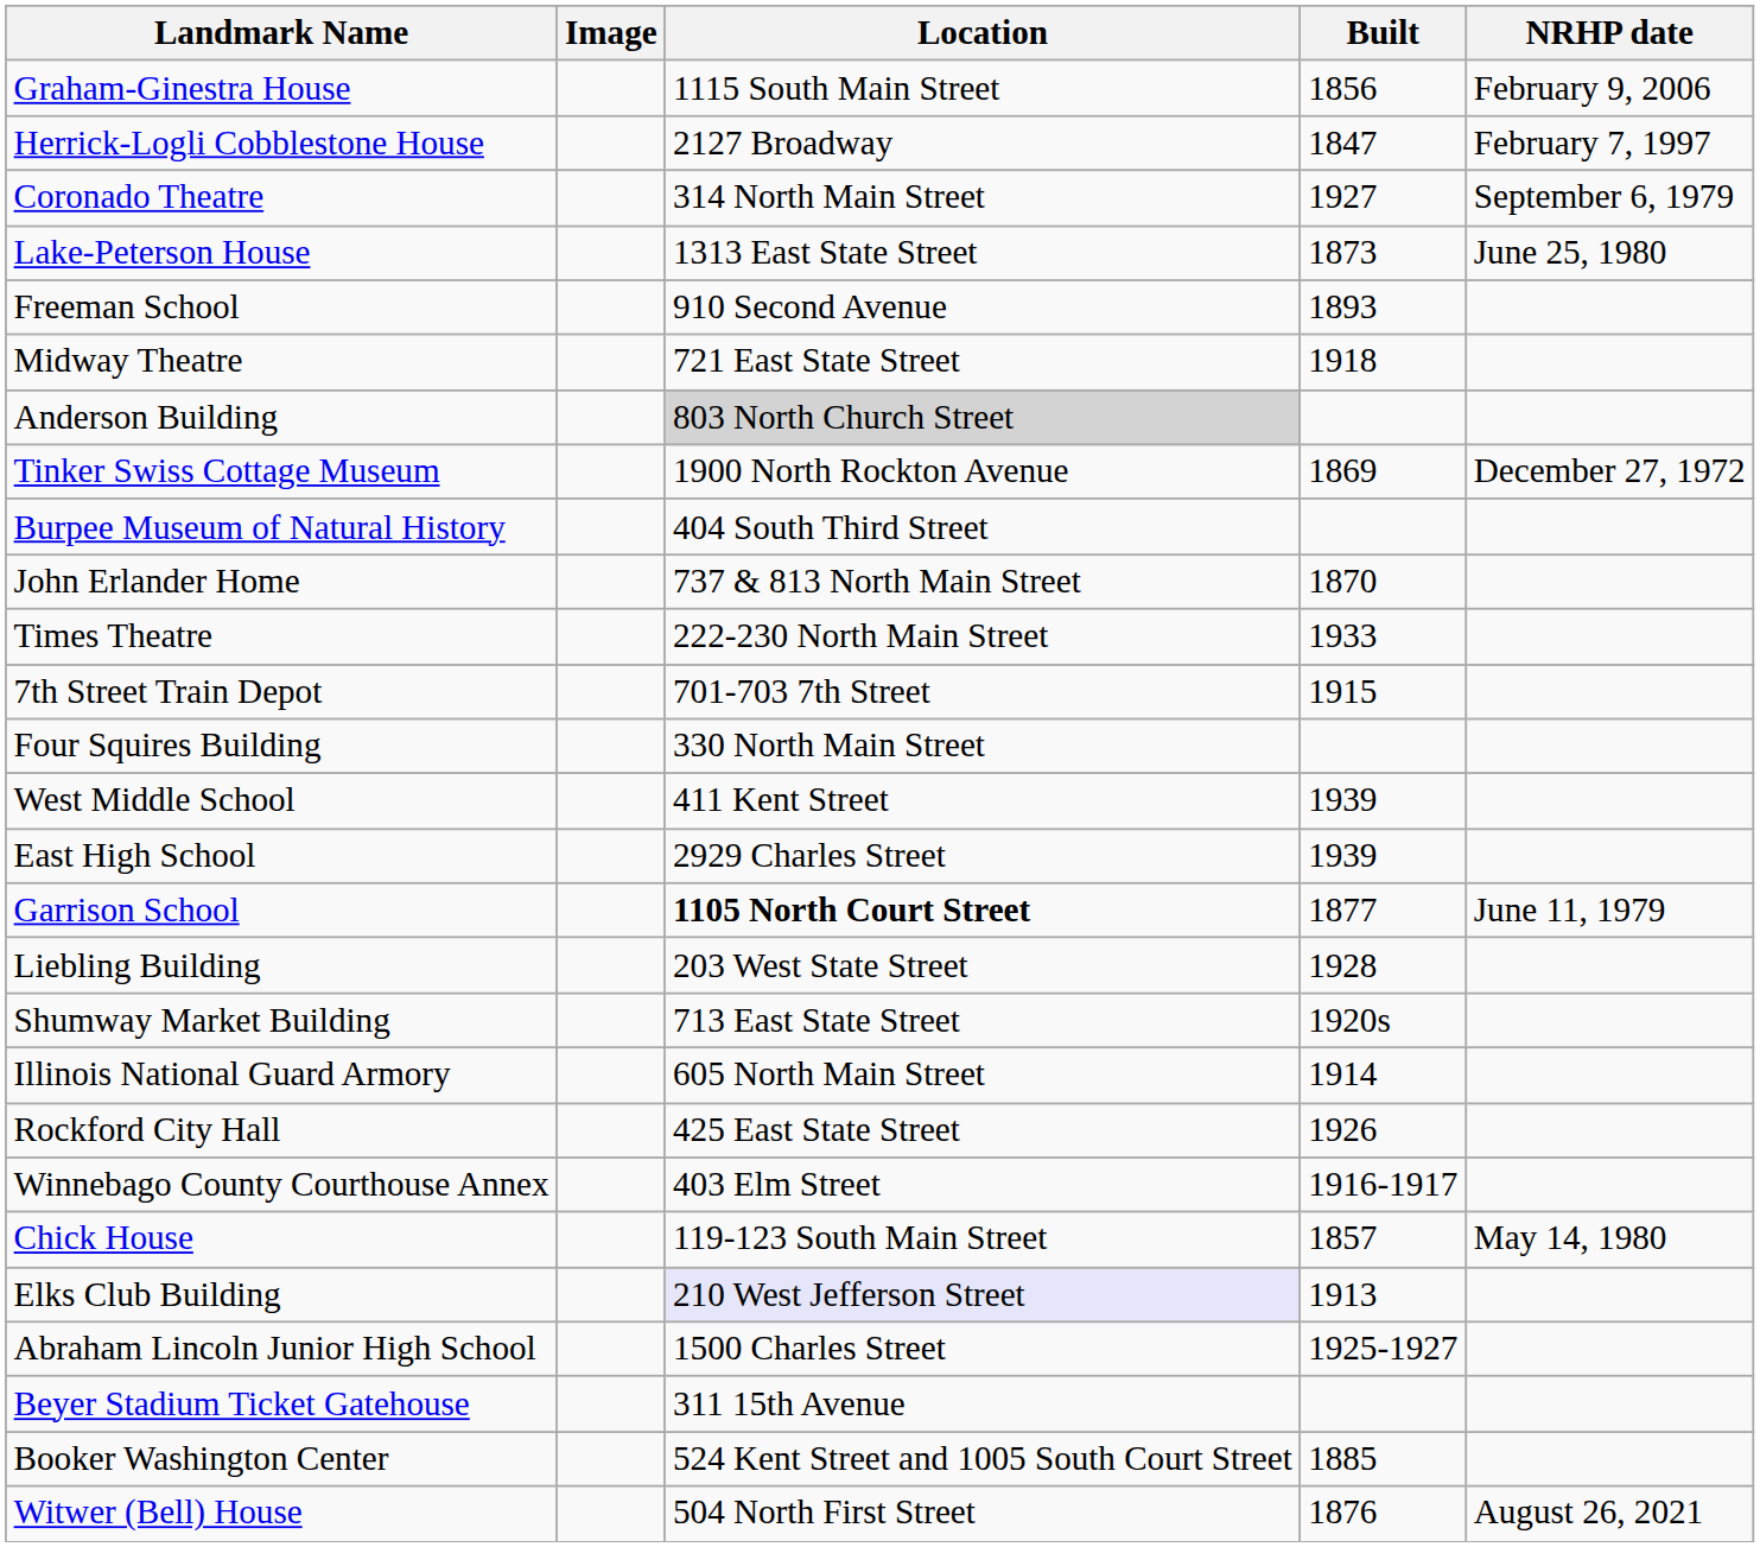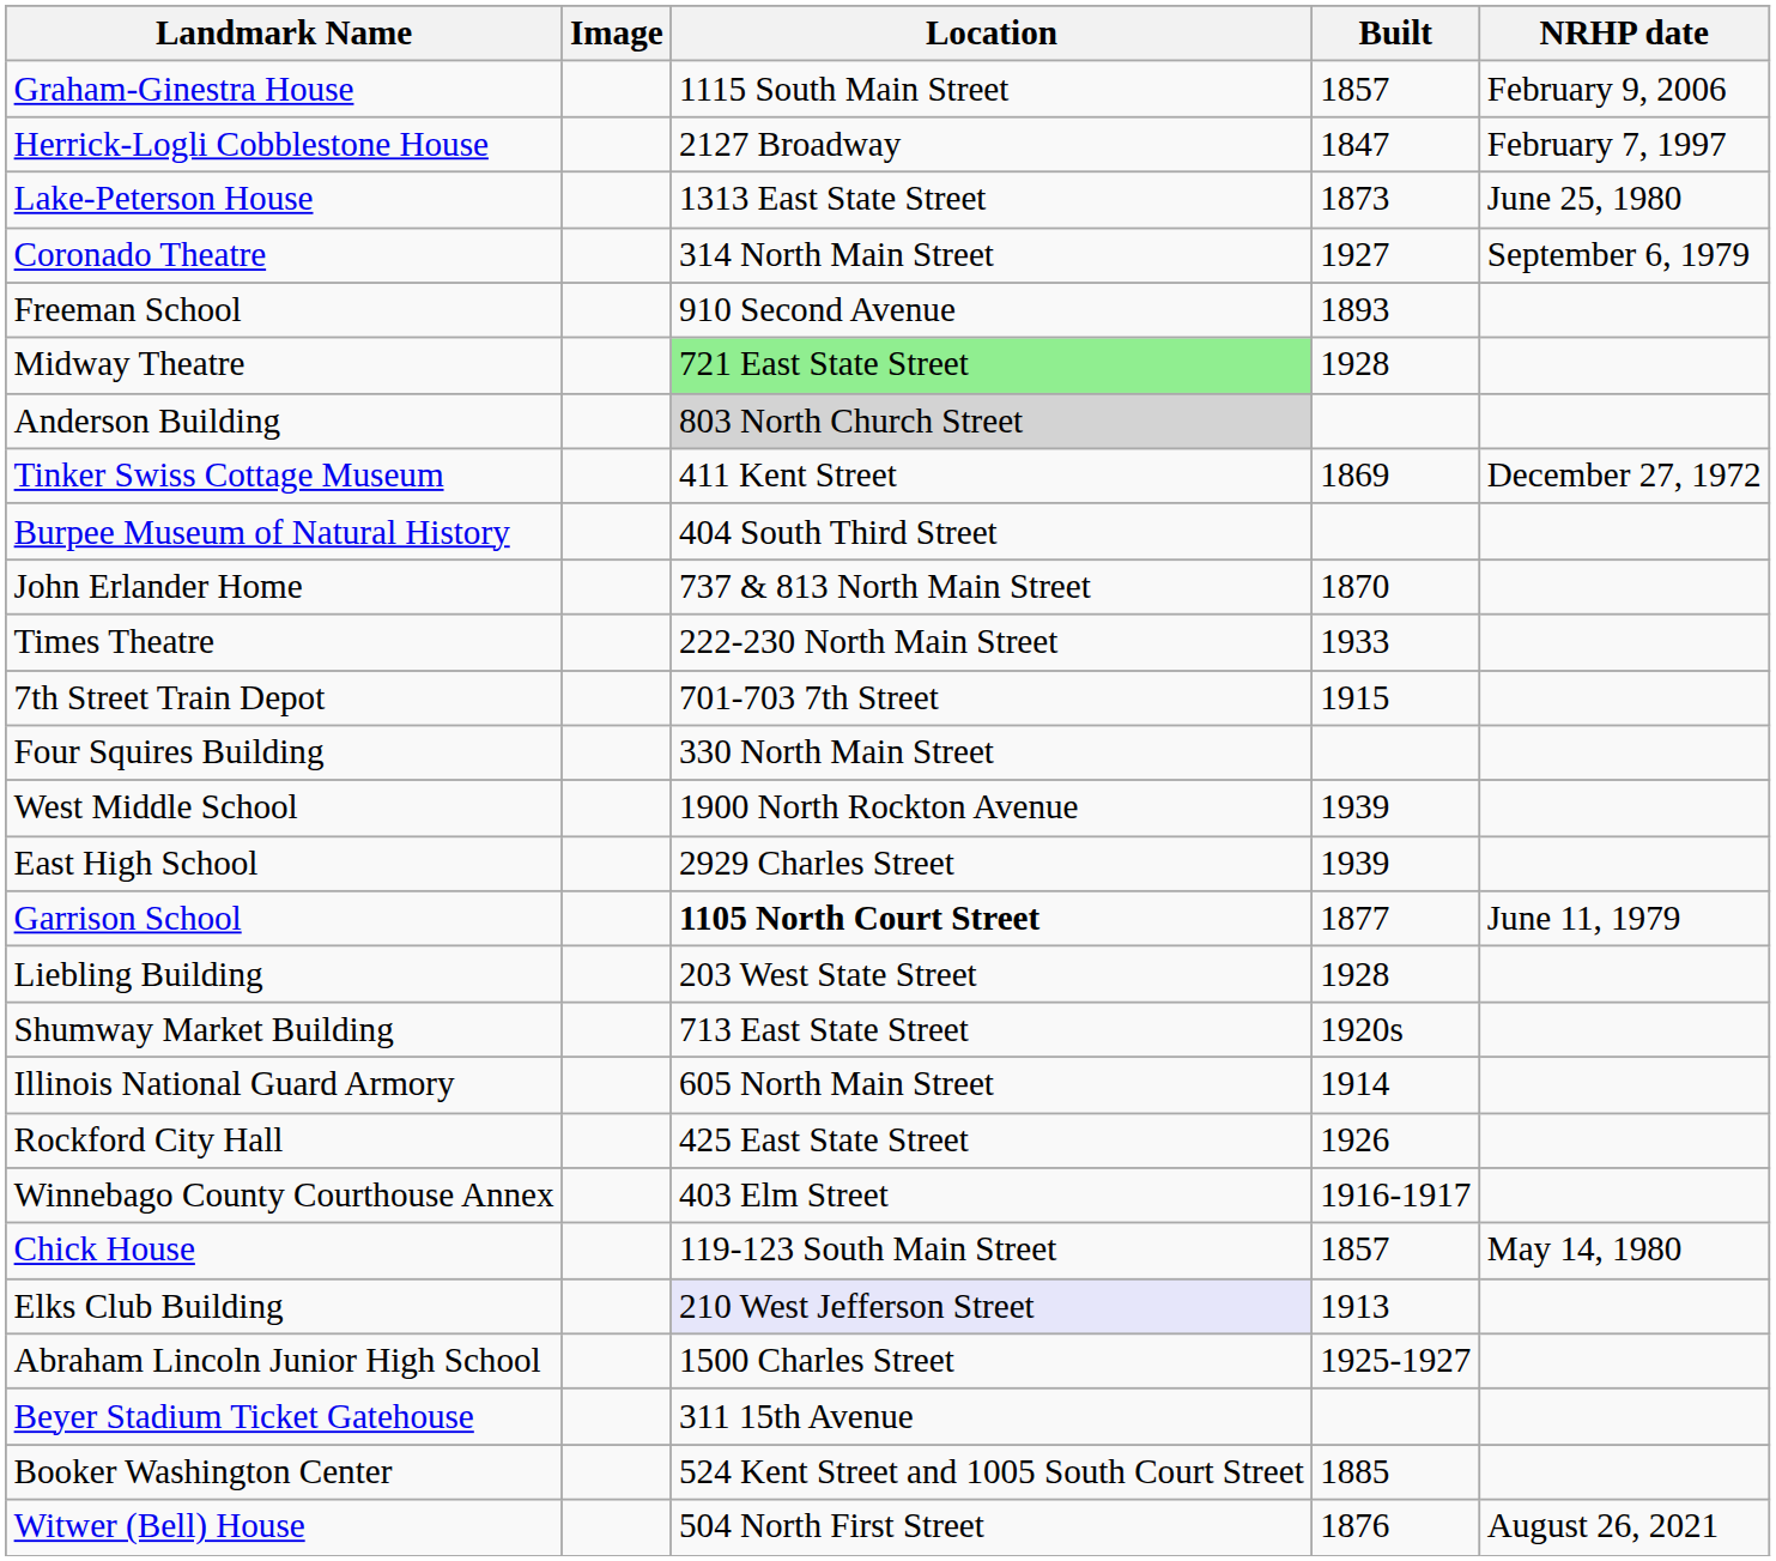Graham-Ginestra House | Built: 1856 -> 1857
rows swapped: Lake-Peterson House <-> Coronado Theatre
Midway Theatre | Location: no background -> lightgreen background
Midway Theatre | Built: 1918 -> 1928
Tinker Swiss Cottage Museum | Location: 1900 North Rockton Avenue -> 411 Kent Street
West Middle School | Location: 411 Kent Street -> 1900 North Rockton Avenue
